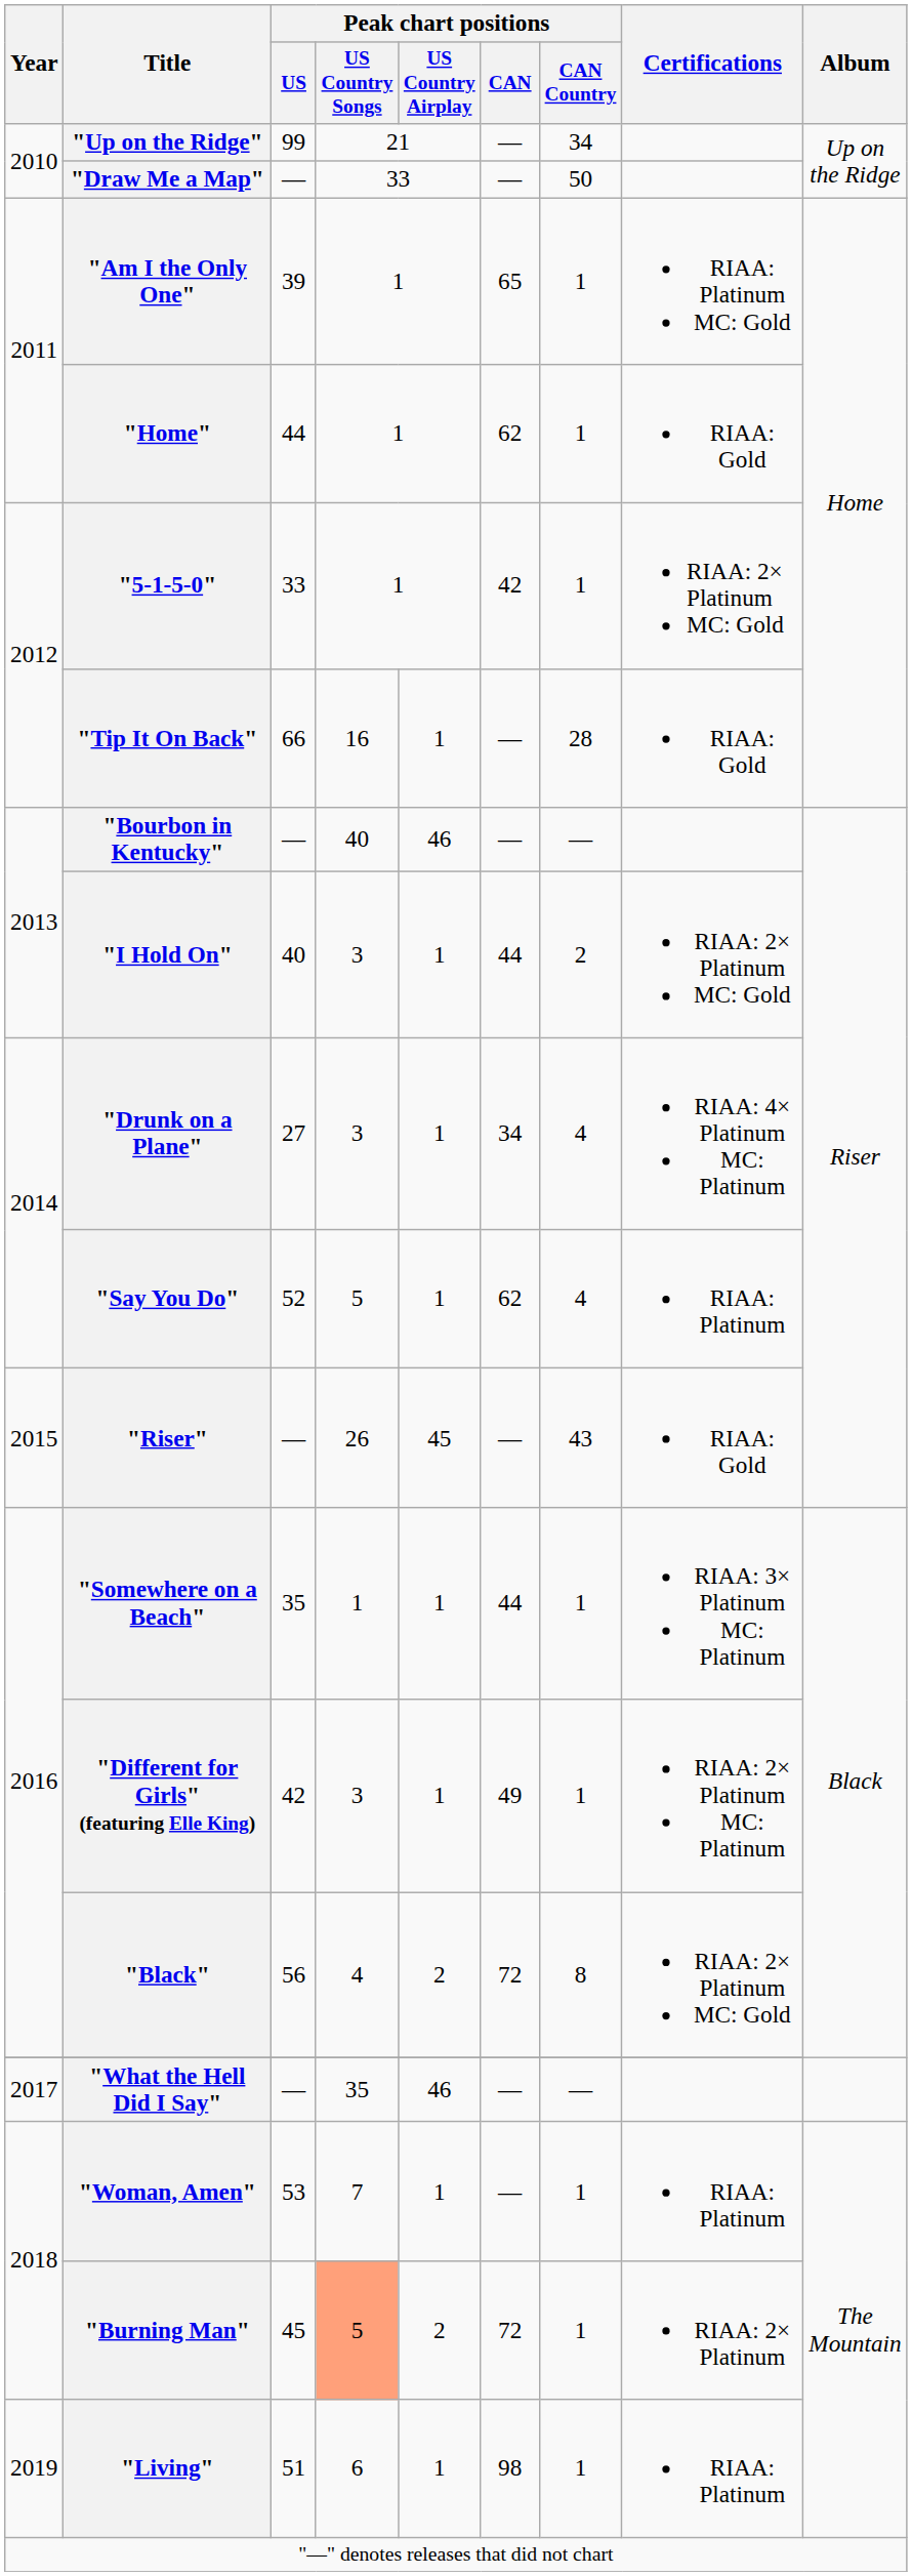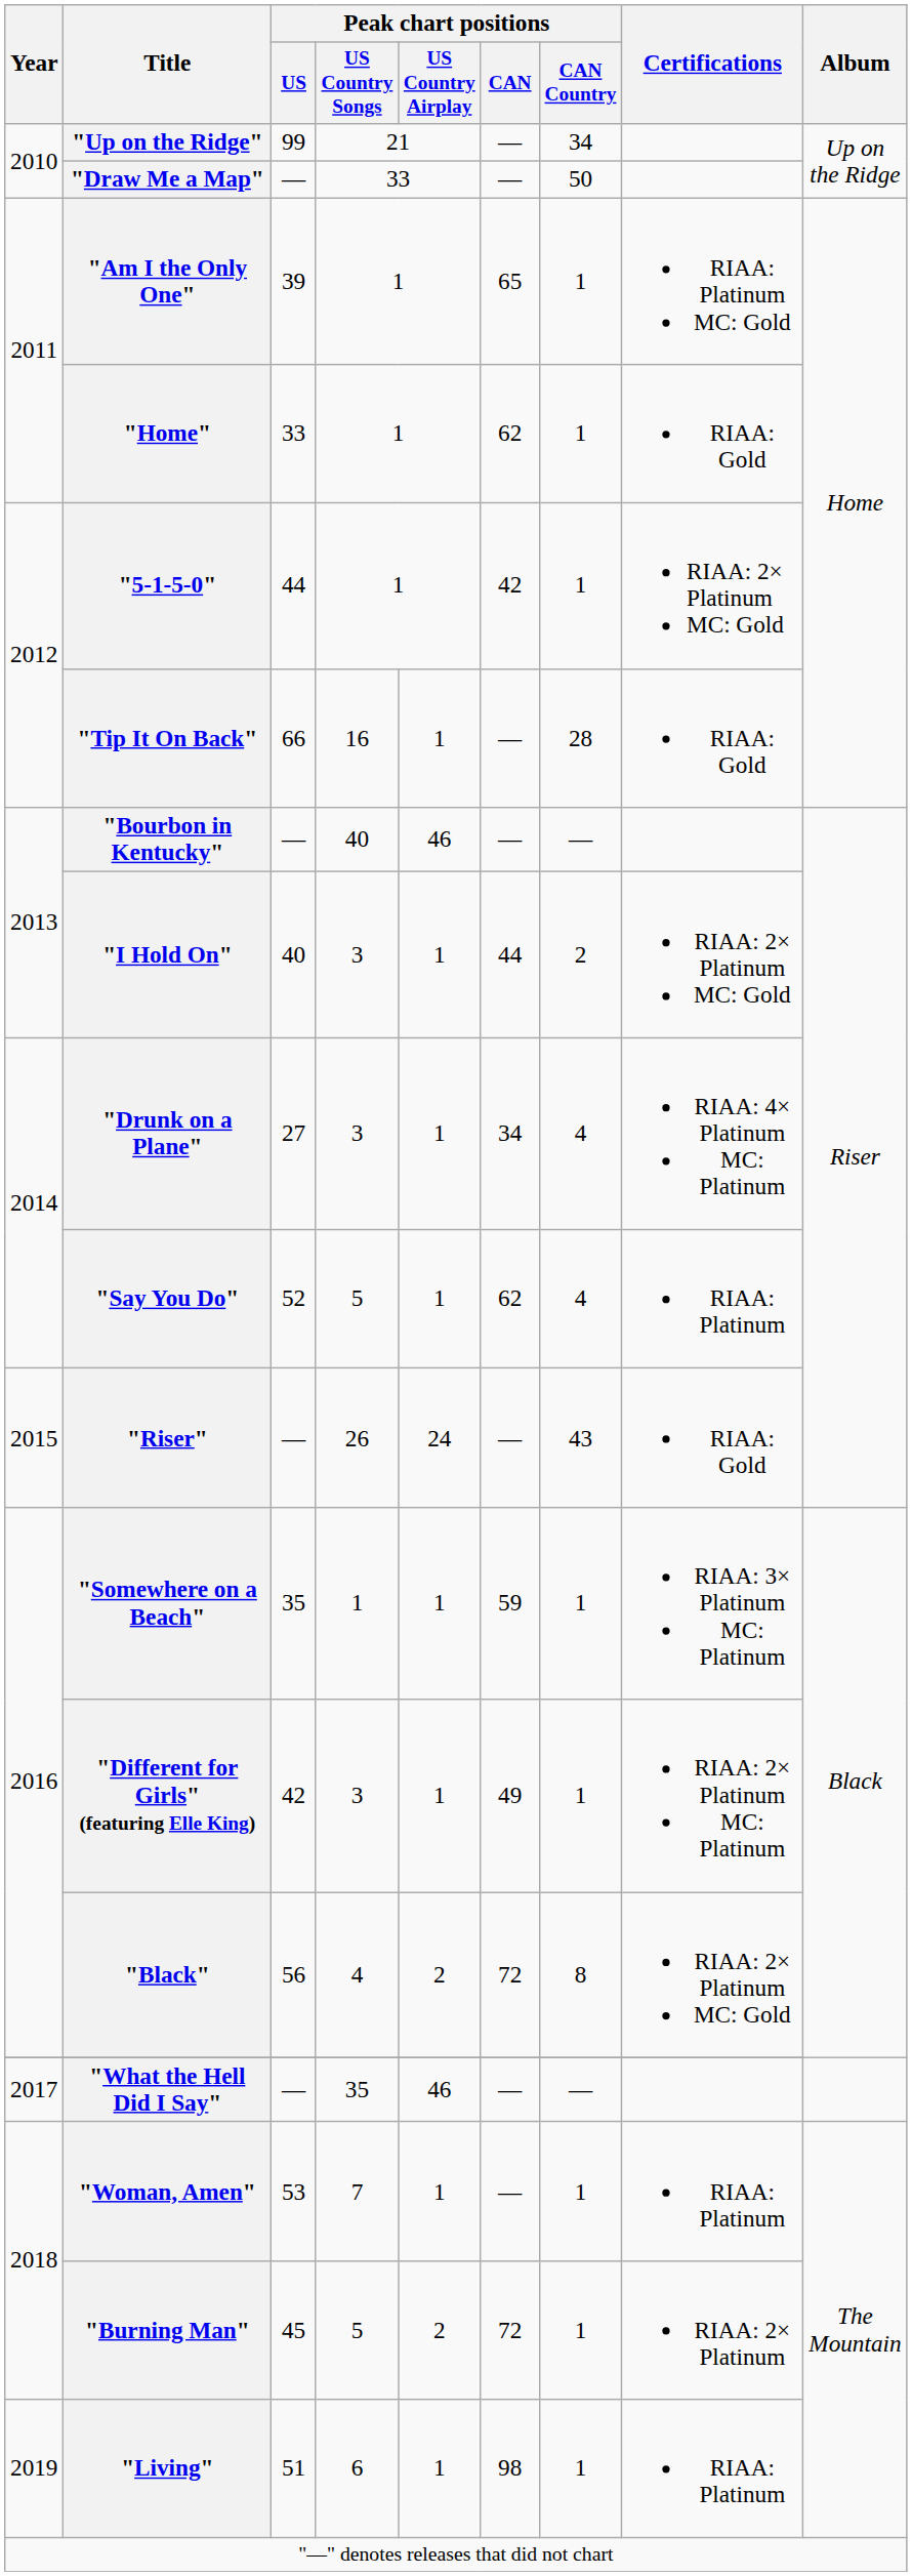"Home" | Peak chart positions / US: 44 -> 33
"5-1-5-0" | Peak chart positions / US: 33 -> 44
"Riser" | Peak chart positions / US Country Airplay: 45 -> 24
"Somewhere on a Beach" | Peak chart positions / CAN: 44 -> 59
"Burning Man" | Peak chart positions / US Country Songs: lightsalmon background -> no background
